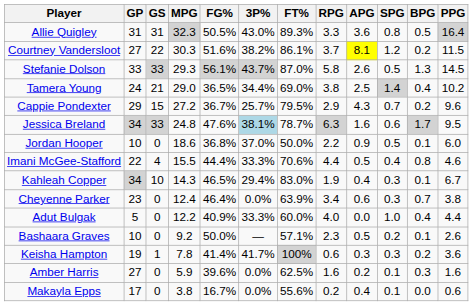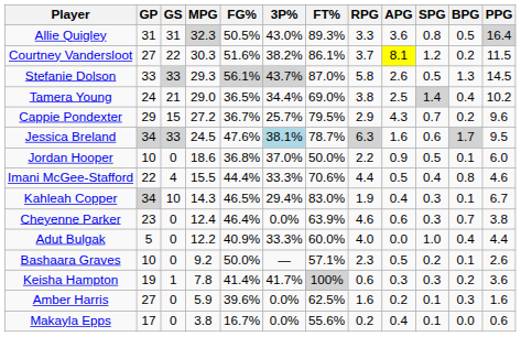Jessica Breland | MPG: 24.8 -> 24.5
Cheyenne Parker | RPG: 3.4 -> 4.6
